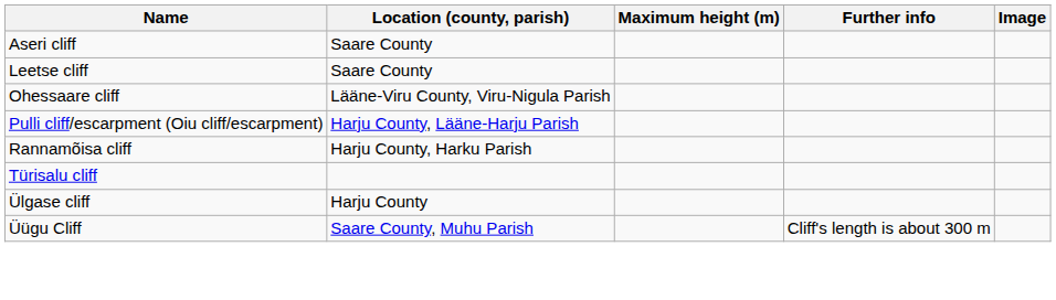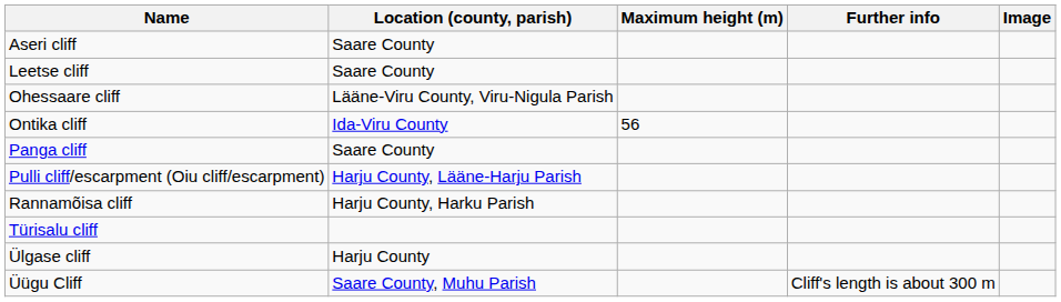+ row: Ontika cliff | Ida-Viru County | 56
+ row: Panga cliff | Saare County
